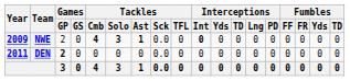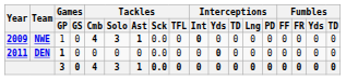NWE | Games / GP: 2 -> 1
DEN | Games / GP: 2 -> 1
DEN | Interceptions / Yds: normal -> bold
